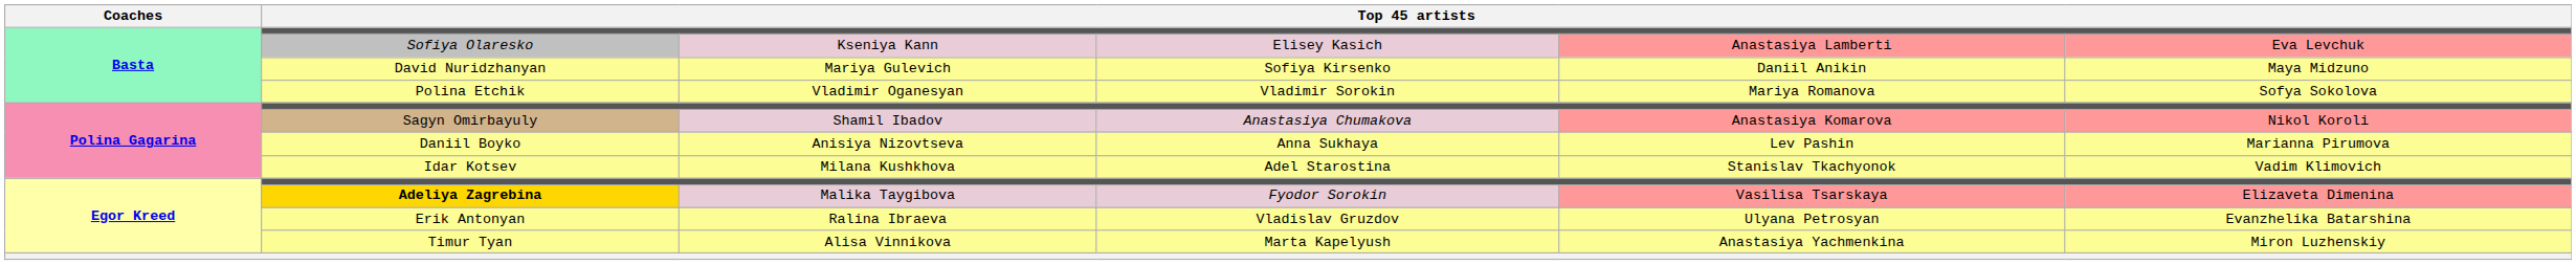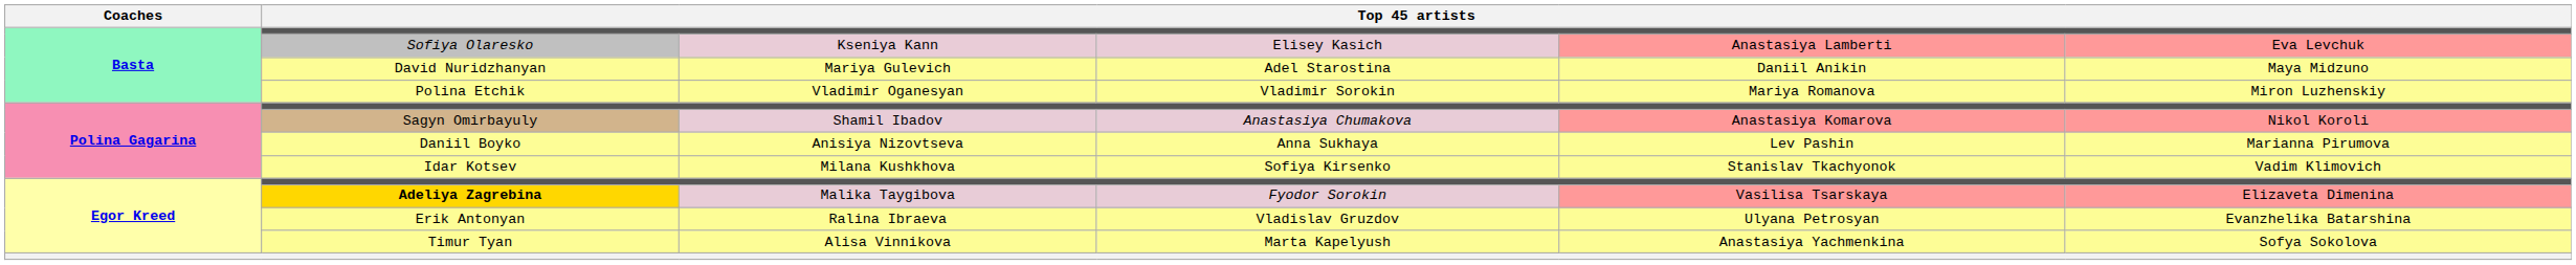David Nuridzhanyan | column 4: Sofiya Kirsenko -> Adel Starostina
Polina Etchik | column 6: Sofya Sokolova -> Miron Luzhenskiy
Idar Kotsev | column 4: Adel Starostina -> Sofiya Kirsenko
Timur Tyan | column 6: Miron Luzhenskiy -> Sofya Sokolova
